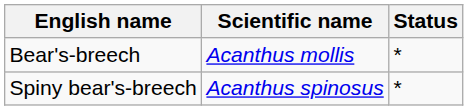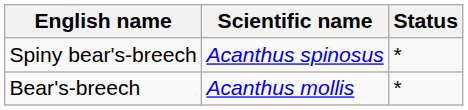rows swapped: Bear's-breech <-> Spiny bear's-breech
